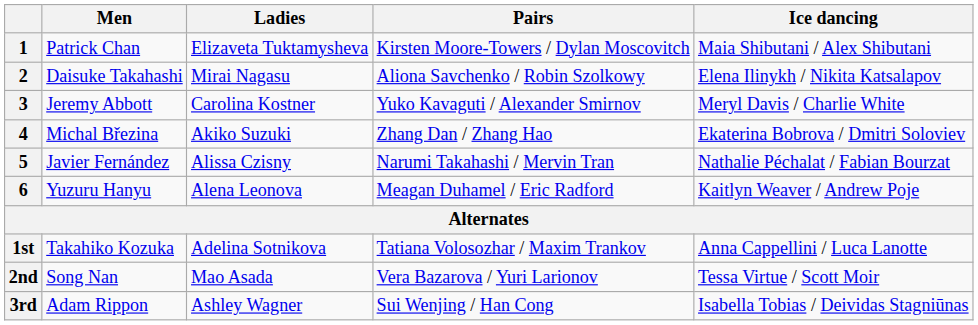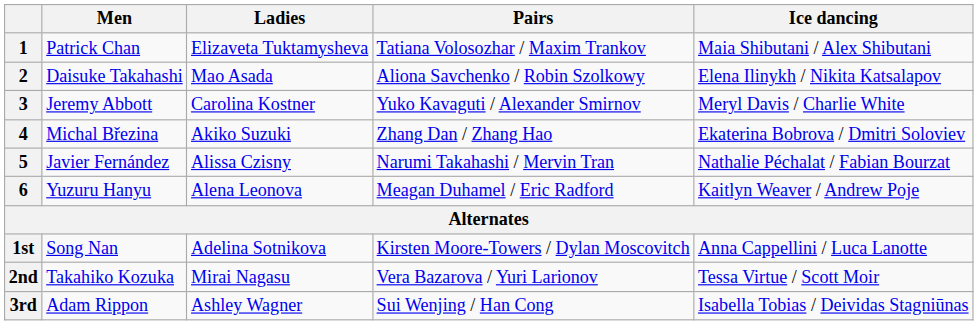1 | Pairs: Kirsten Moore-Towers / Dylan Moscovitch -> Tatiana Volosozhar / Maxim Trankov
2 | Ladies: Mirai Nagasu -> Mao Asada
1st | Men: Takahiko Kozuka -> Song Nan
1st | Pairs: Tatiana Volosozhar / Maxim Trankov -> Kirsten Moore-Towers / Dylan Moscovitch
2nd | Men: Song Nan -> Takahiko Kozuka
2nd | Ladies: Mao Asada -> Mirai Nagasu
